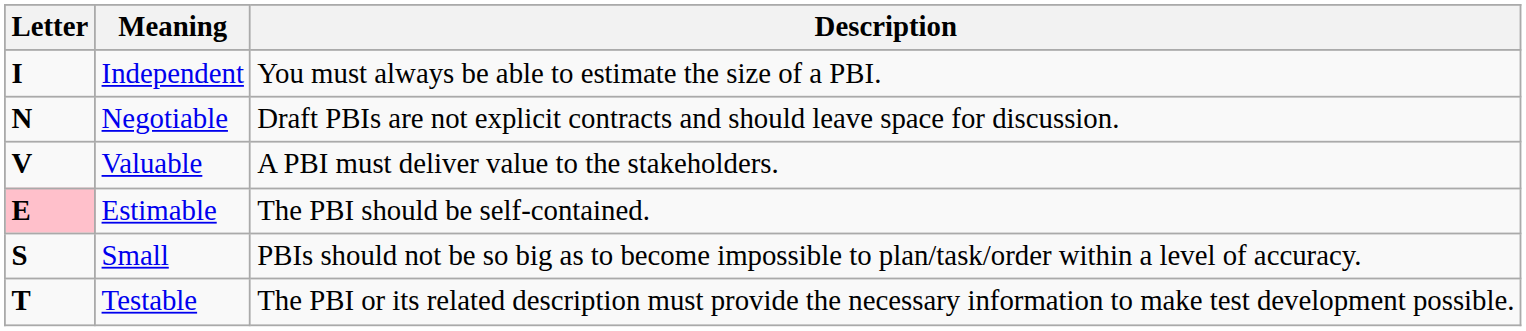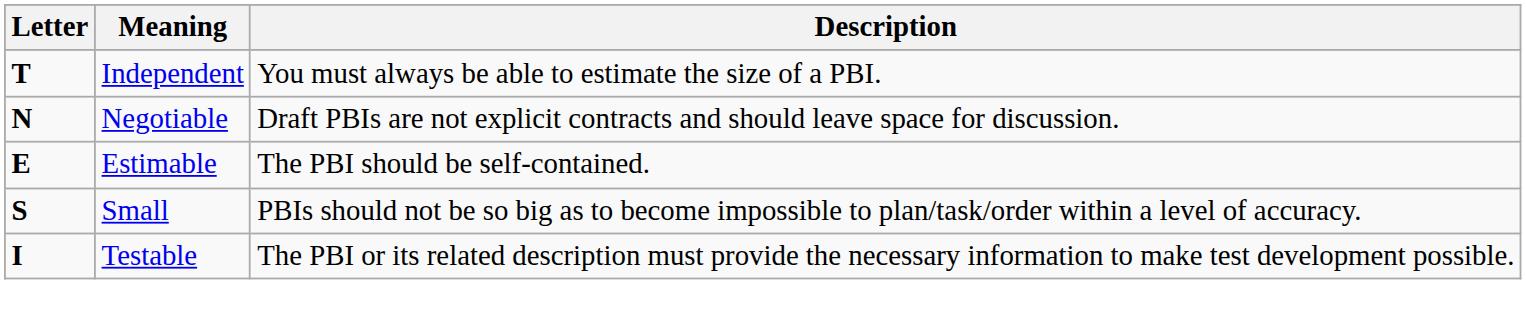Independent | Letter: I -> T
- row: V | Valuable | A PBI must deliver value to the stakeholders.
Estimable | Letter: pink background -> no background
Testable | Letter: T -> I
